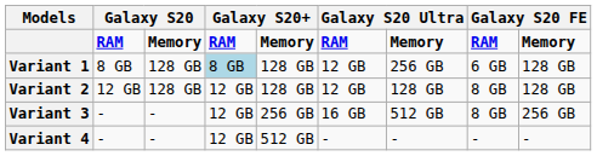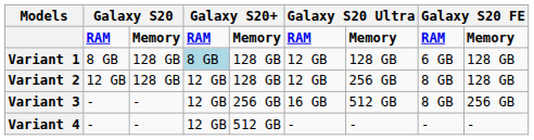Variant 1 | column 7: 256 GB -> 128 GB
Variant 2 | column 7: 128 GB -> 256 GB
